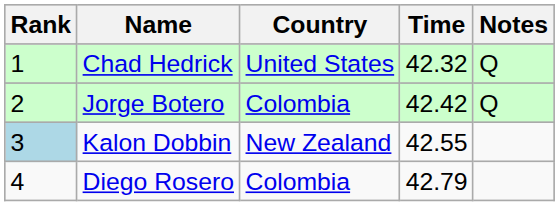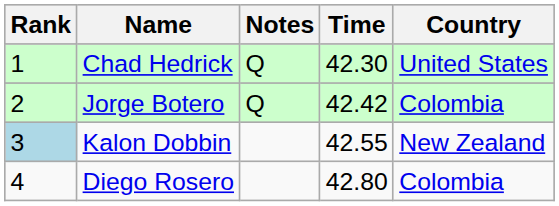columns swapped: Country <-> Notes
Chad Hedrick | Time: 42.32 -> 42.30
Diego Rosero | Time: 42.79 -> 42.80
